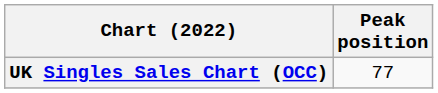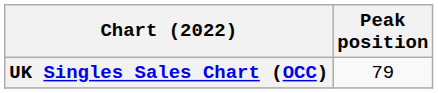UK Singles Sales Chart (OCC) | Peak position: 77 -> 79
